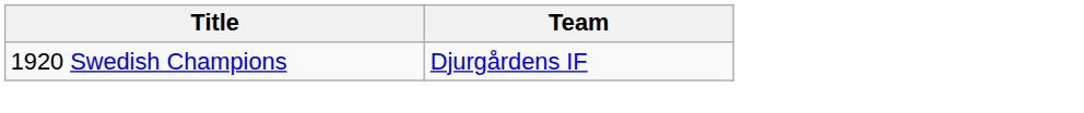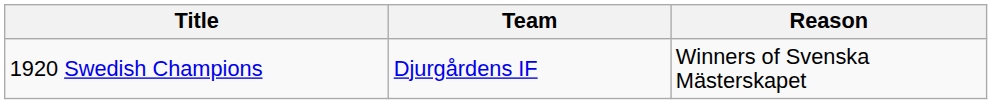+ column: Reason | Winners of Svenska Mästerskapet
